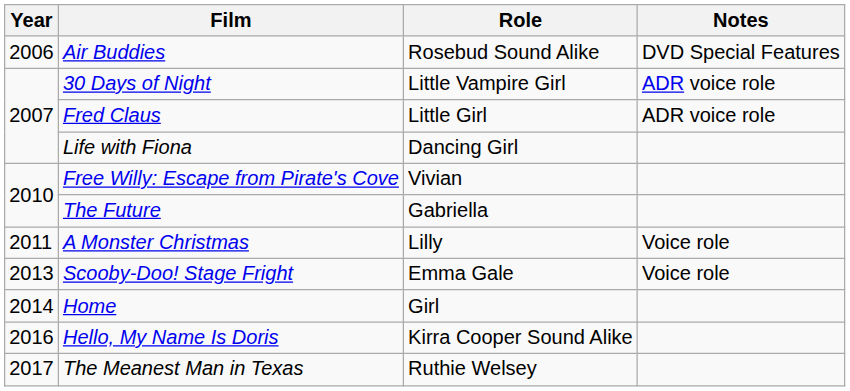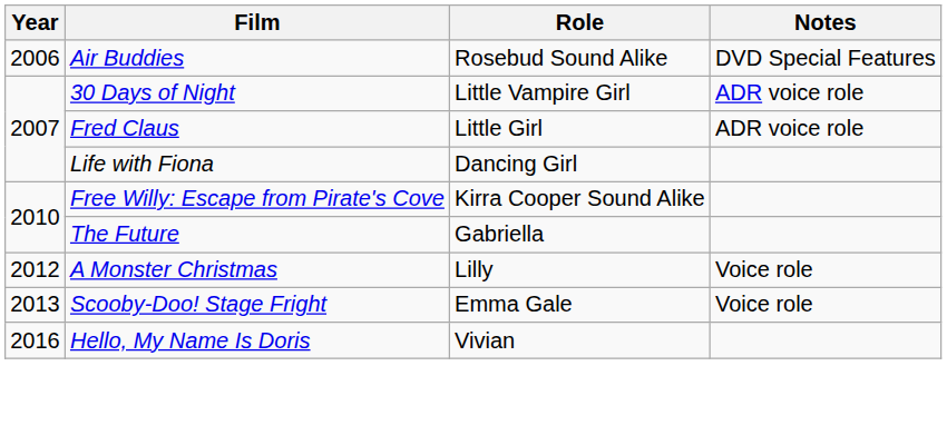Free Willy: Escape from Pirate's Cove | Role: Vivian -> Kirra Cooper Sound Alike
A Monster Christmas | Year: 2011 -> 2012
- row: 2014 | Home | Girl
Hello, My Name Is Doris | Role: Kirra Cooper Sound Alike -> Vivian
- row: 2017 | The Meanest Man in Texas | Ruthie Welsey
